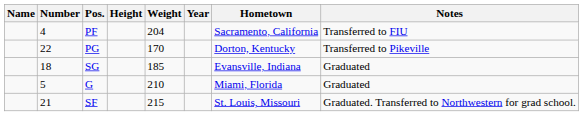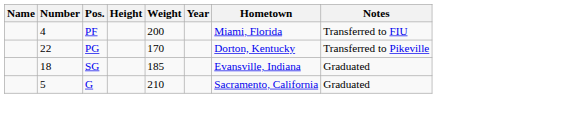PF | Weight: 204 -> 200
PF | Hometown: Sacramento, California -> Miami, Florida
G | Hometown: Miami, Florida -> Sacramento, California
- row: 21 | SF | 215 | St. Louis, Missouri | Graduated. Transferred to Northwestern for grad school.
